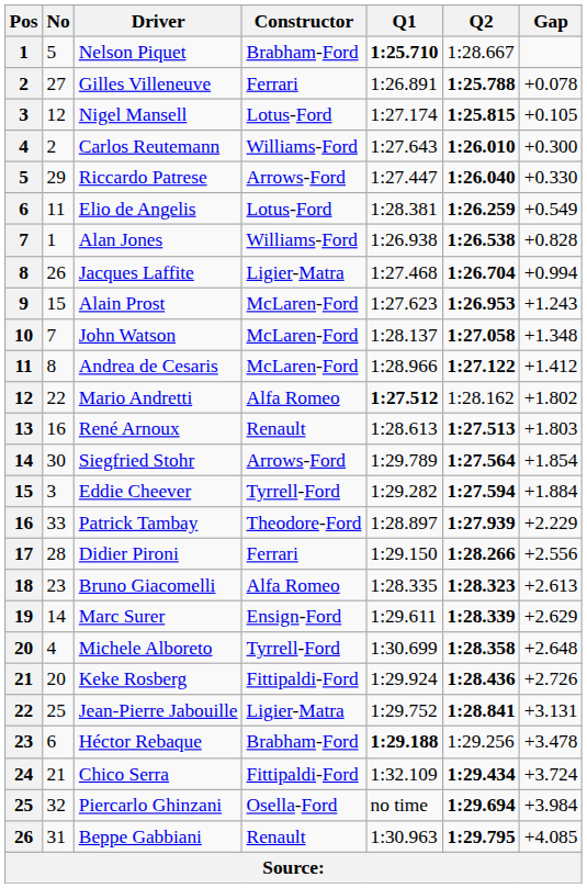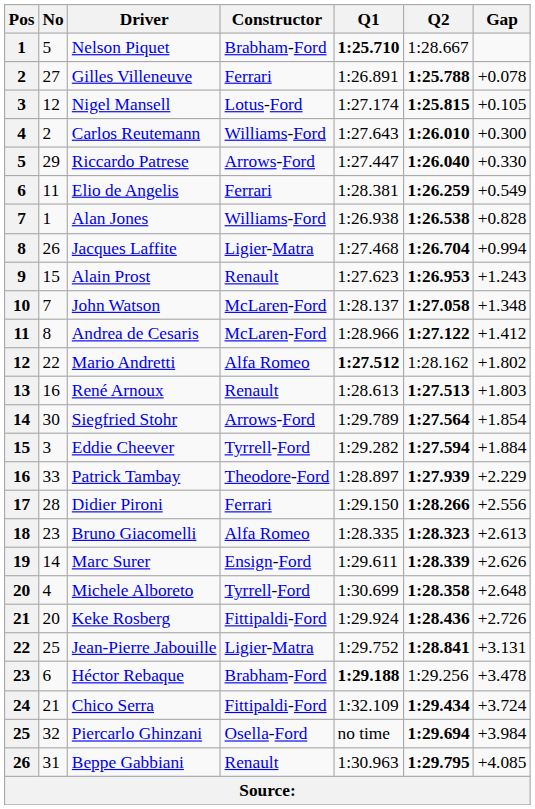Elio de Angelis | Constructor: Lotus-Ford -> Ferrari
Alain Prost | Constructor: McLaren-Ford -> Renault
Marc Surer | Gap: +2.629 -> +2.626
